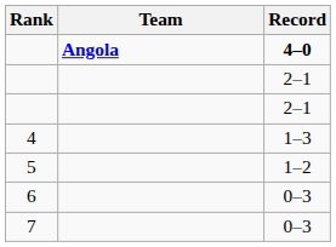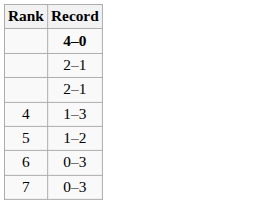- column: Team | Angola
